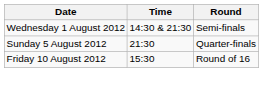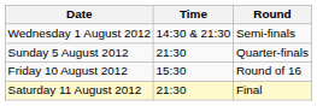+ row: Saturday 11 August 2012 | 21:30 | Final
